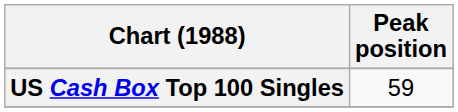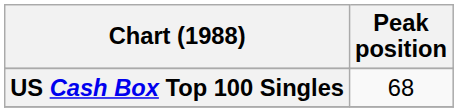US Cash Box Top 100 Singles | Peak position: 59 -> 68
